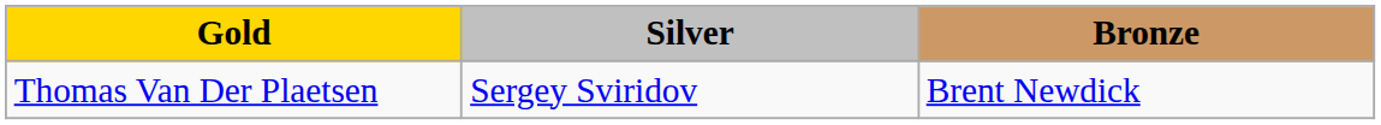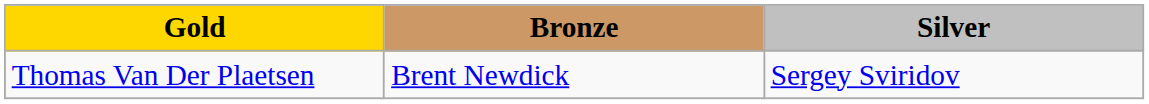columns swapped: Silver <-> Bronze
